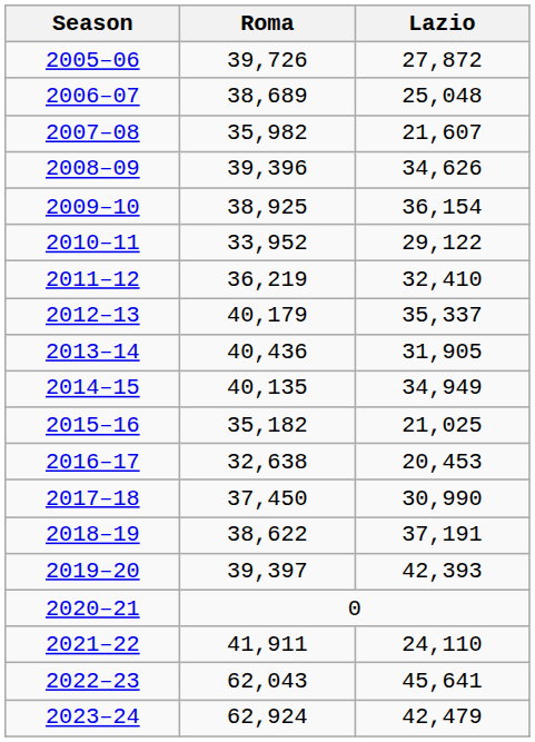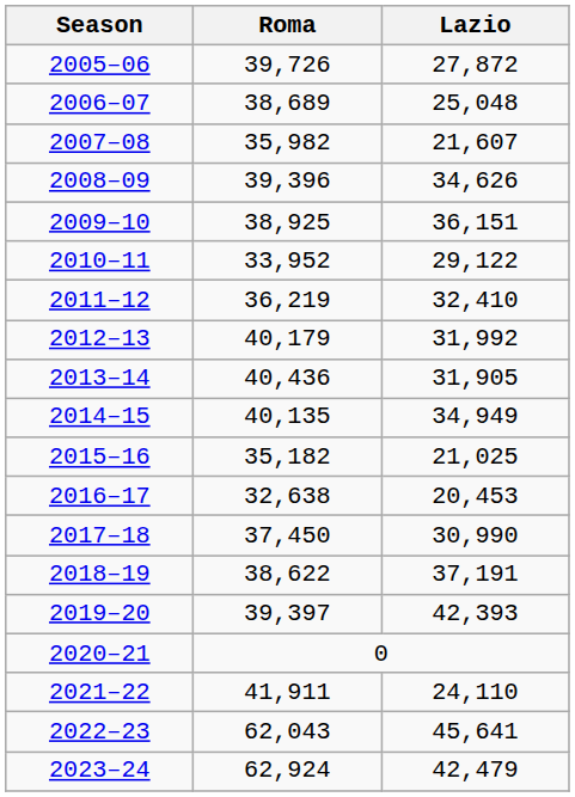2009–10 | Lazio: 36,154 -> 36,151
2012–13 | Lazio: 35,337 -> 31,992
